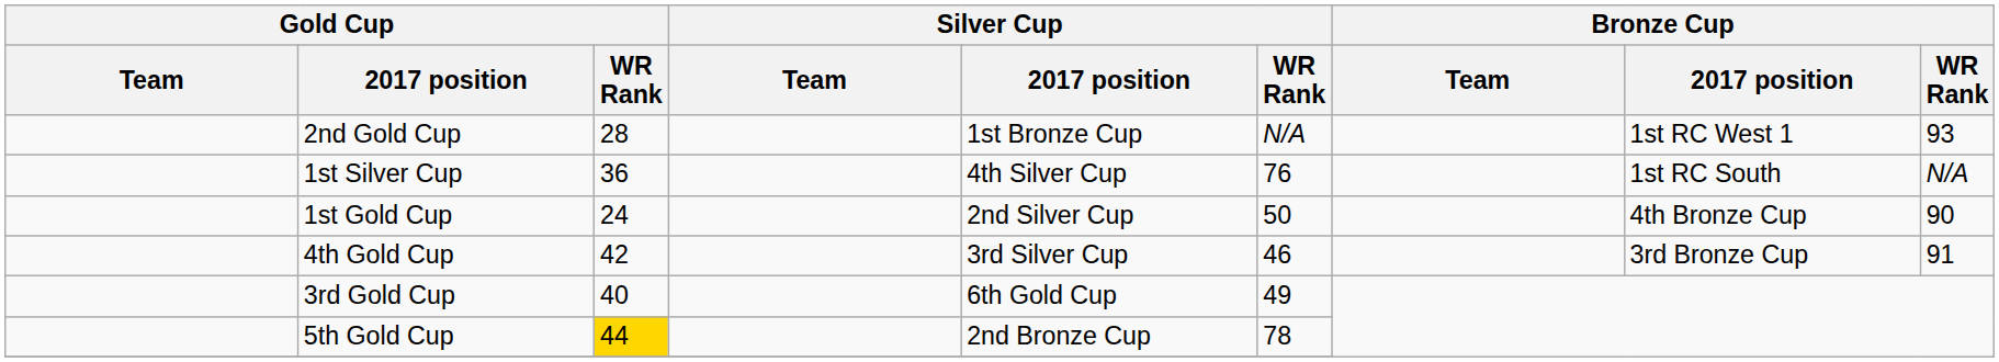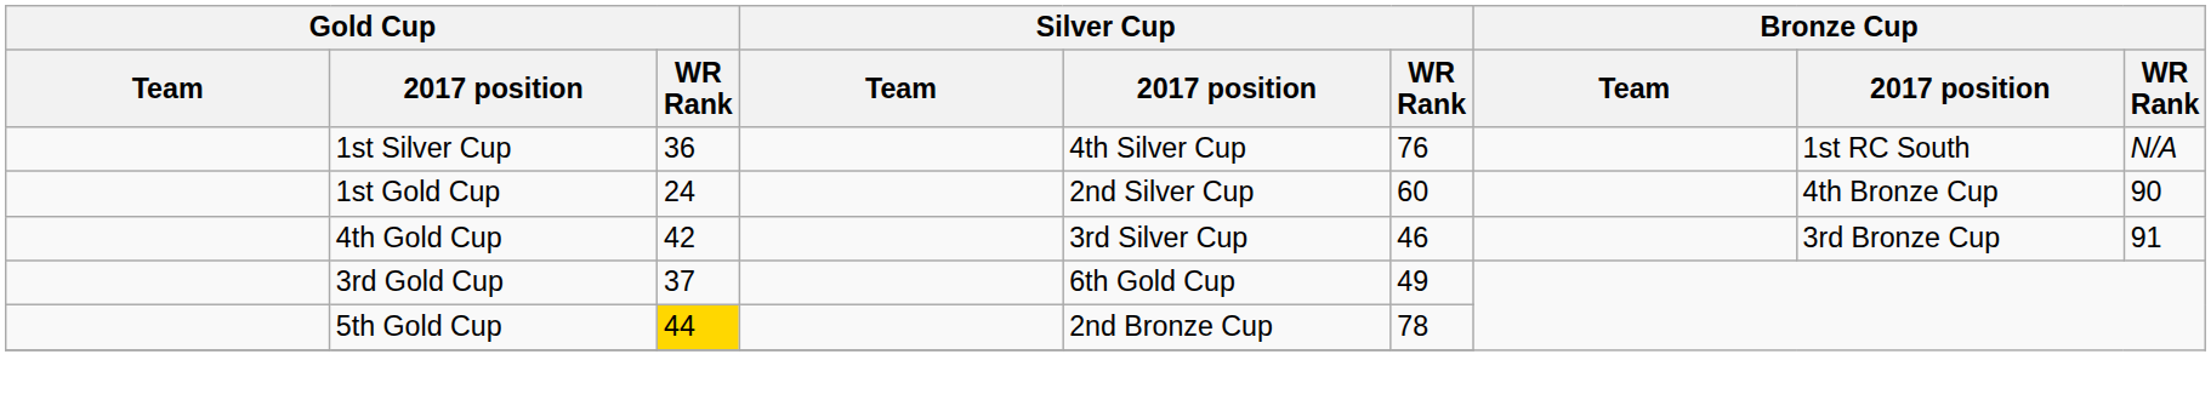- row: 2nd Gold Cup | 28 | 1st Bronze Cup | N/A | 1st RC West 1 | 93
1st Gold Cup | Silver Cup / WR Rank: 50 -> 60
3rd Gold Cup | Gold Cup / WR Rank: 40 -> 37
